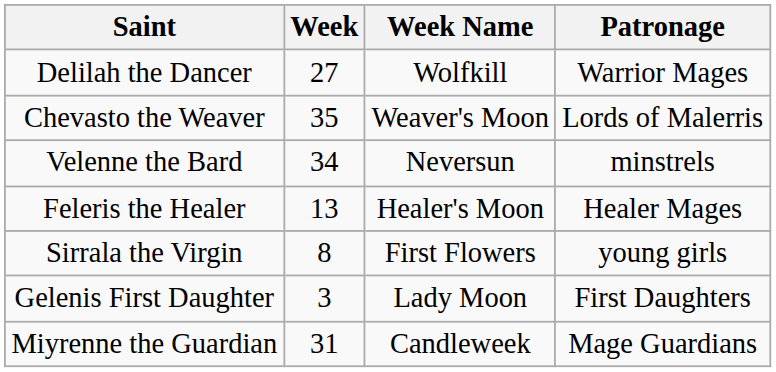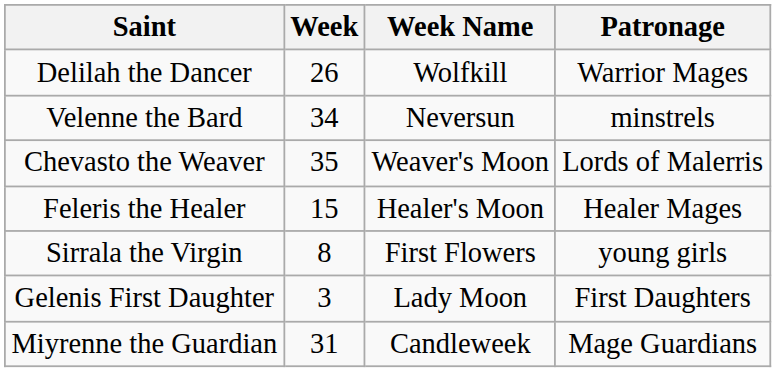Delilah the Dancer | Week: 27 -> 26
rows swapped: Chevasto the Weaver <-> Velenne the Bard
Feleris the Healer | Week: 13 -> 15
